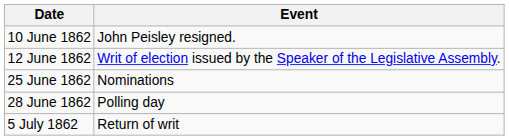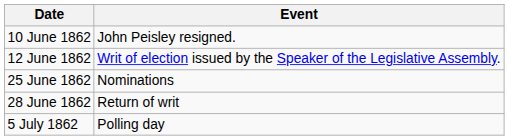28 June 1862 | Event: Polling day -> Return of writ
5 July 1862 | Event: Return of writ -> Polling day
